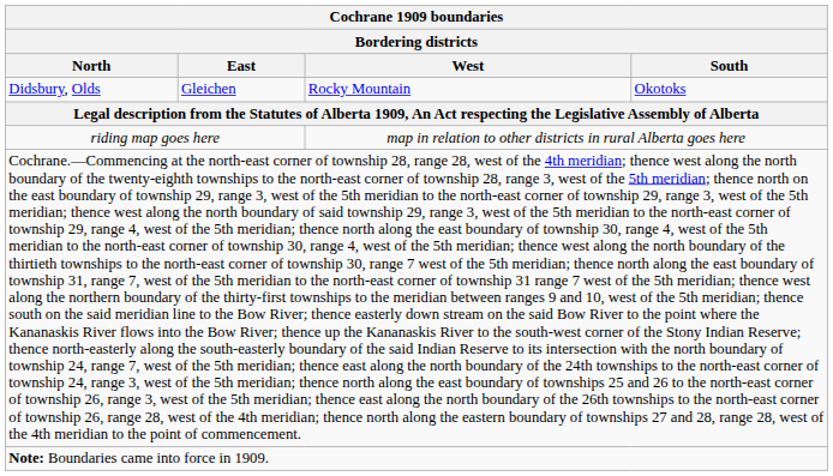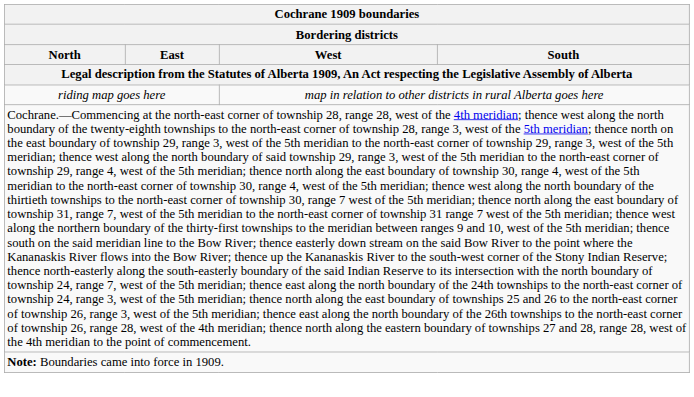- row: Didsbury, Olds | Gleichen | Rocky Mountain | Okotoks
